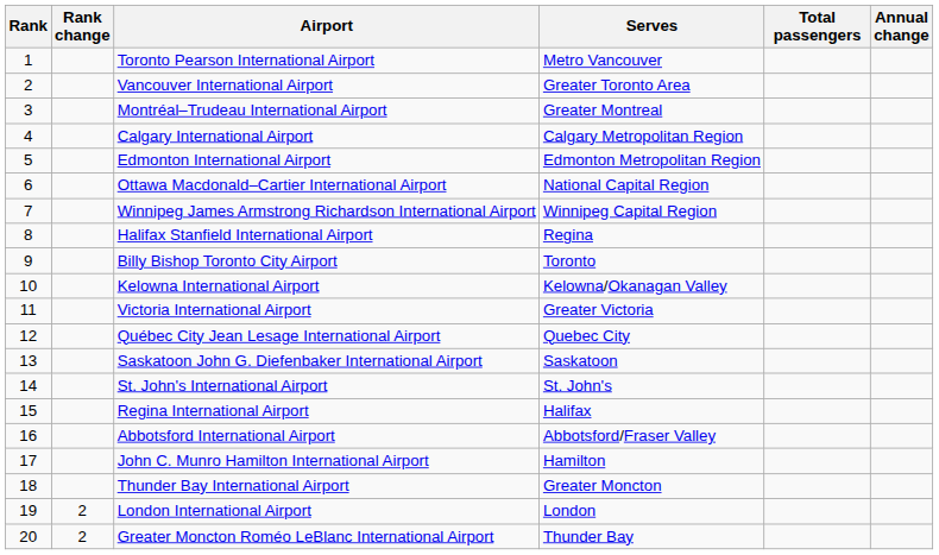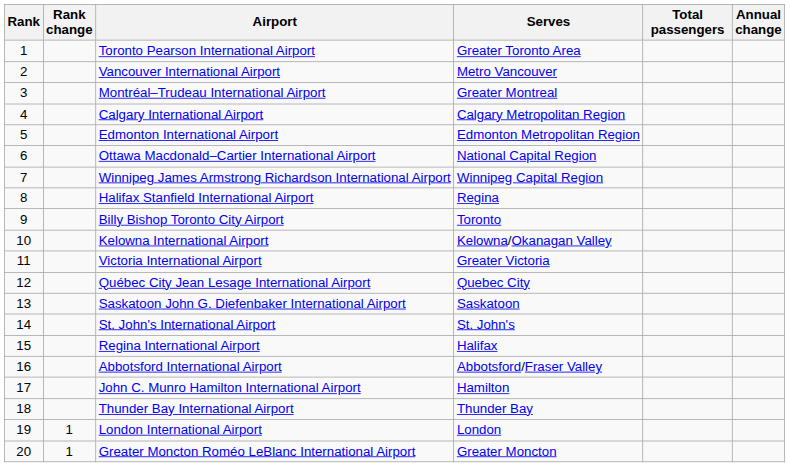Toronto Pearson International Airport | Serves: Metro Vancouver -> Greater Toronto Area
Vancouver International Airport | Serves: Greater Toronto Area -> Metro Vancouver
Thunder Bay International Airport | Serves: Greater Moncton -> Thunder Bay
London International Airport | Rank change: 2 -> 1
Greater Moncton Roméo LeBlanc International Airport | Rank change: 2 -> 1
Greater Moncton Roméo LeBlanc International Airport | Serves: Thunder Bay -> Greater Moncton
